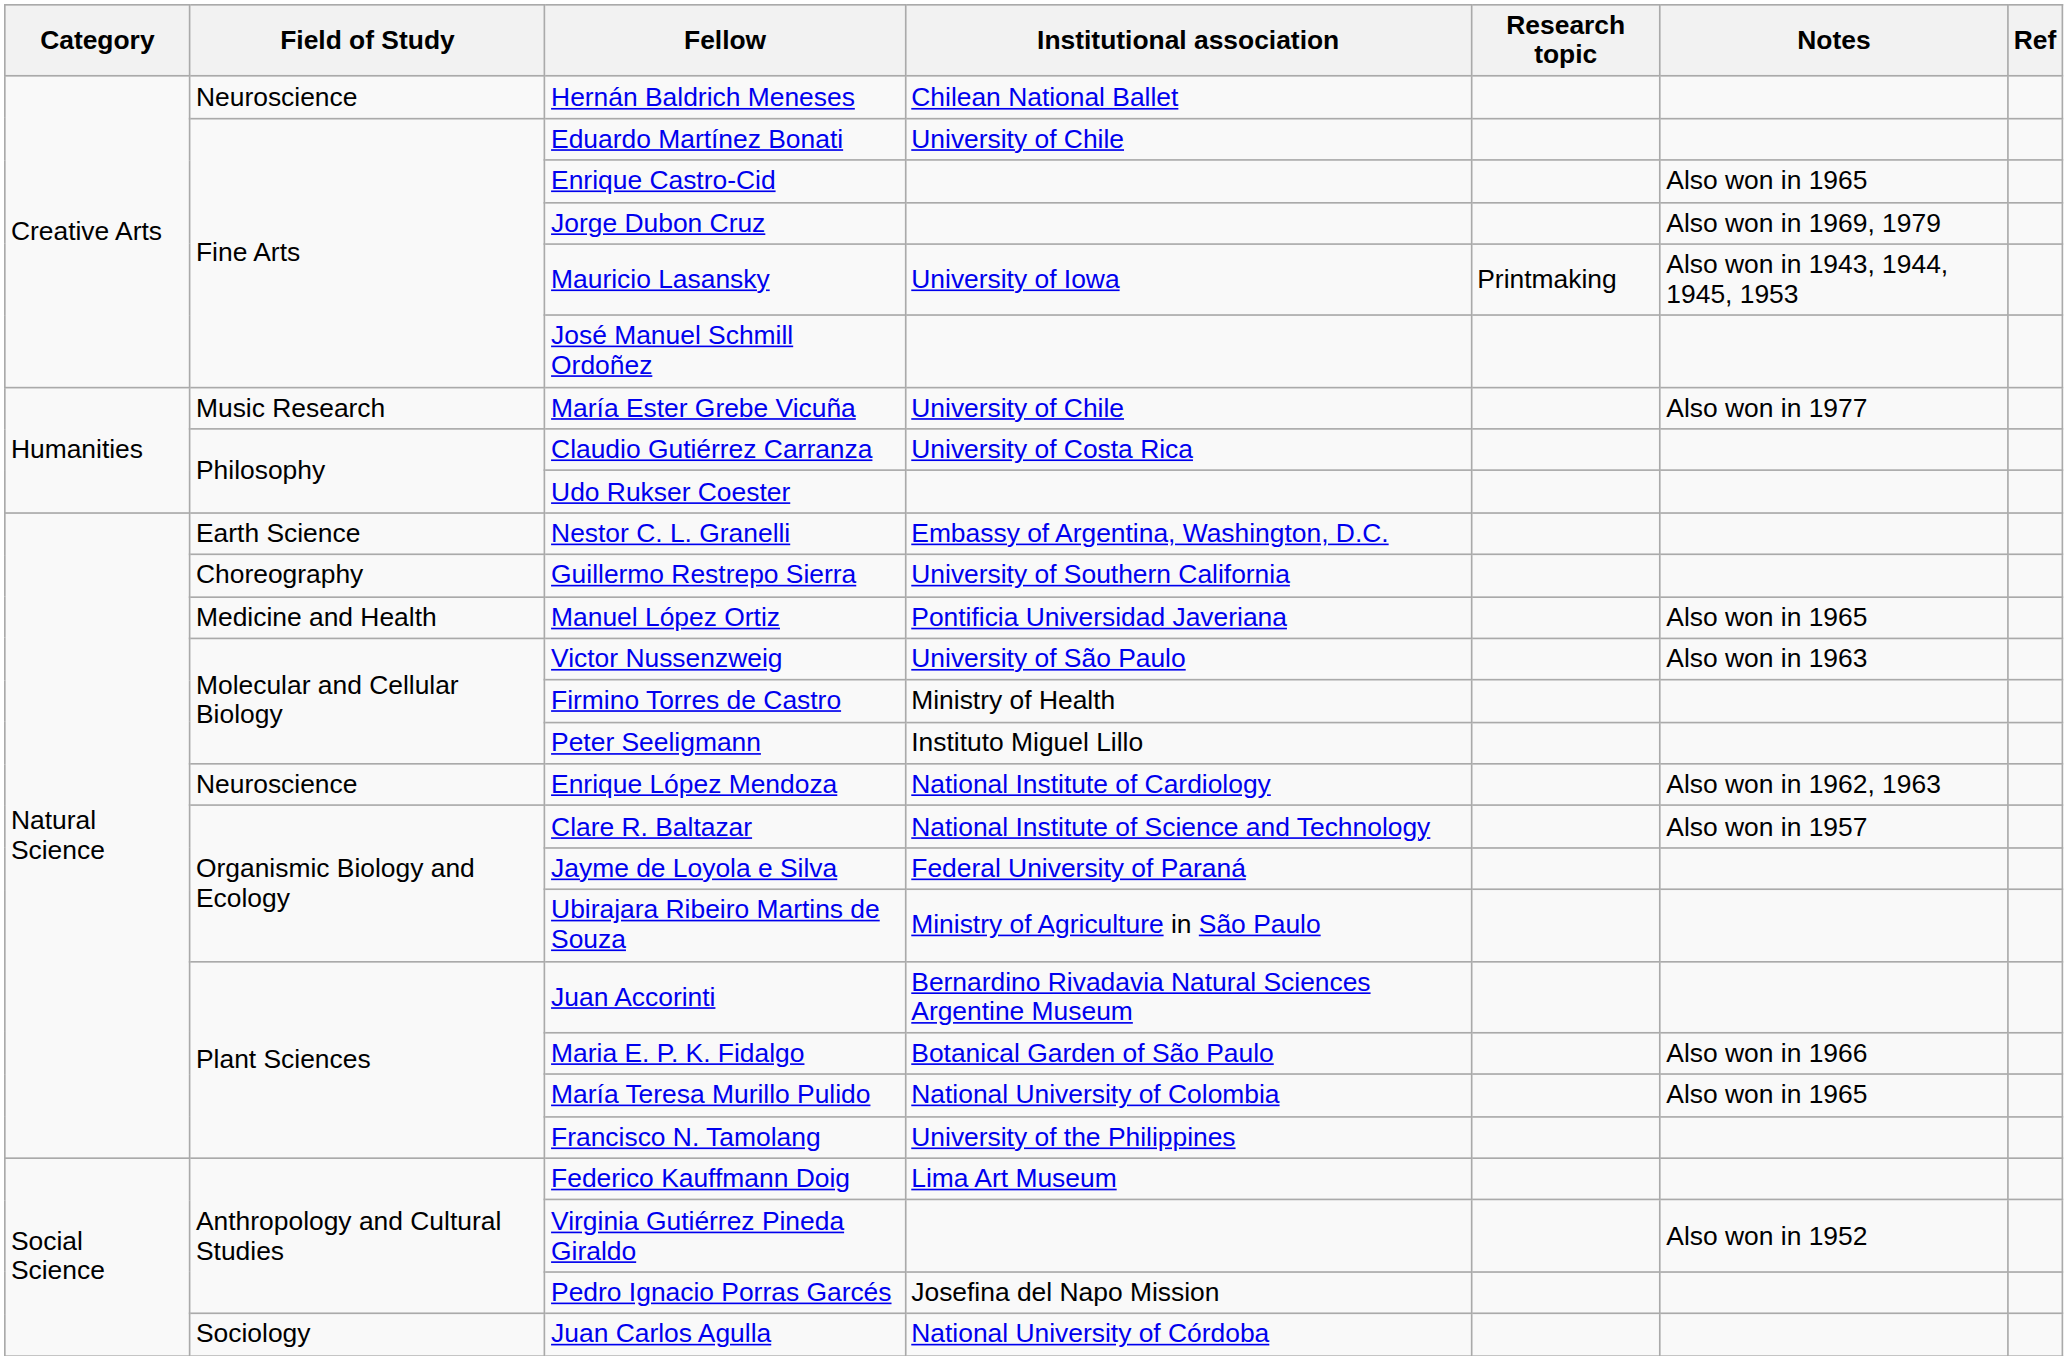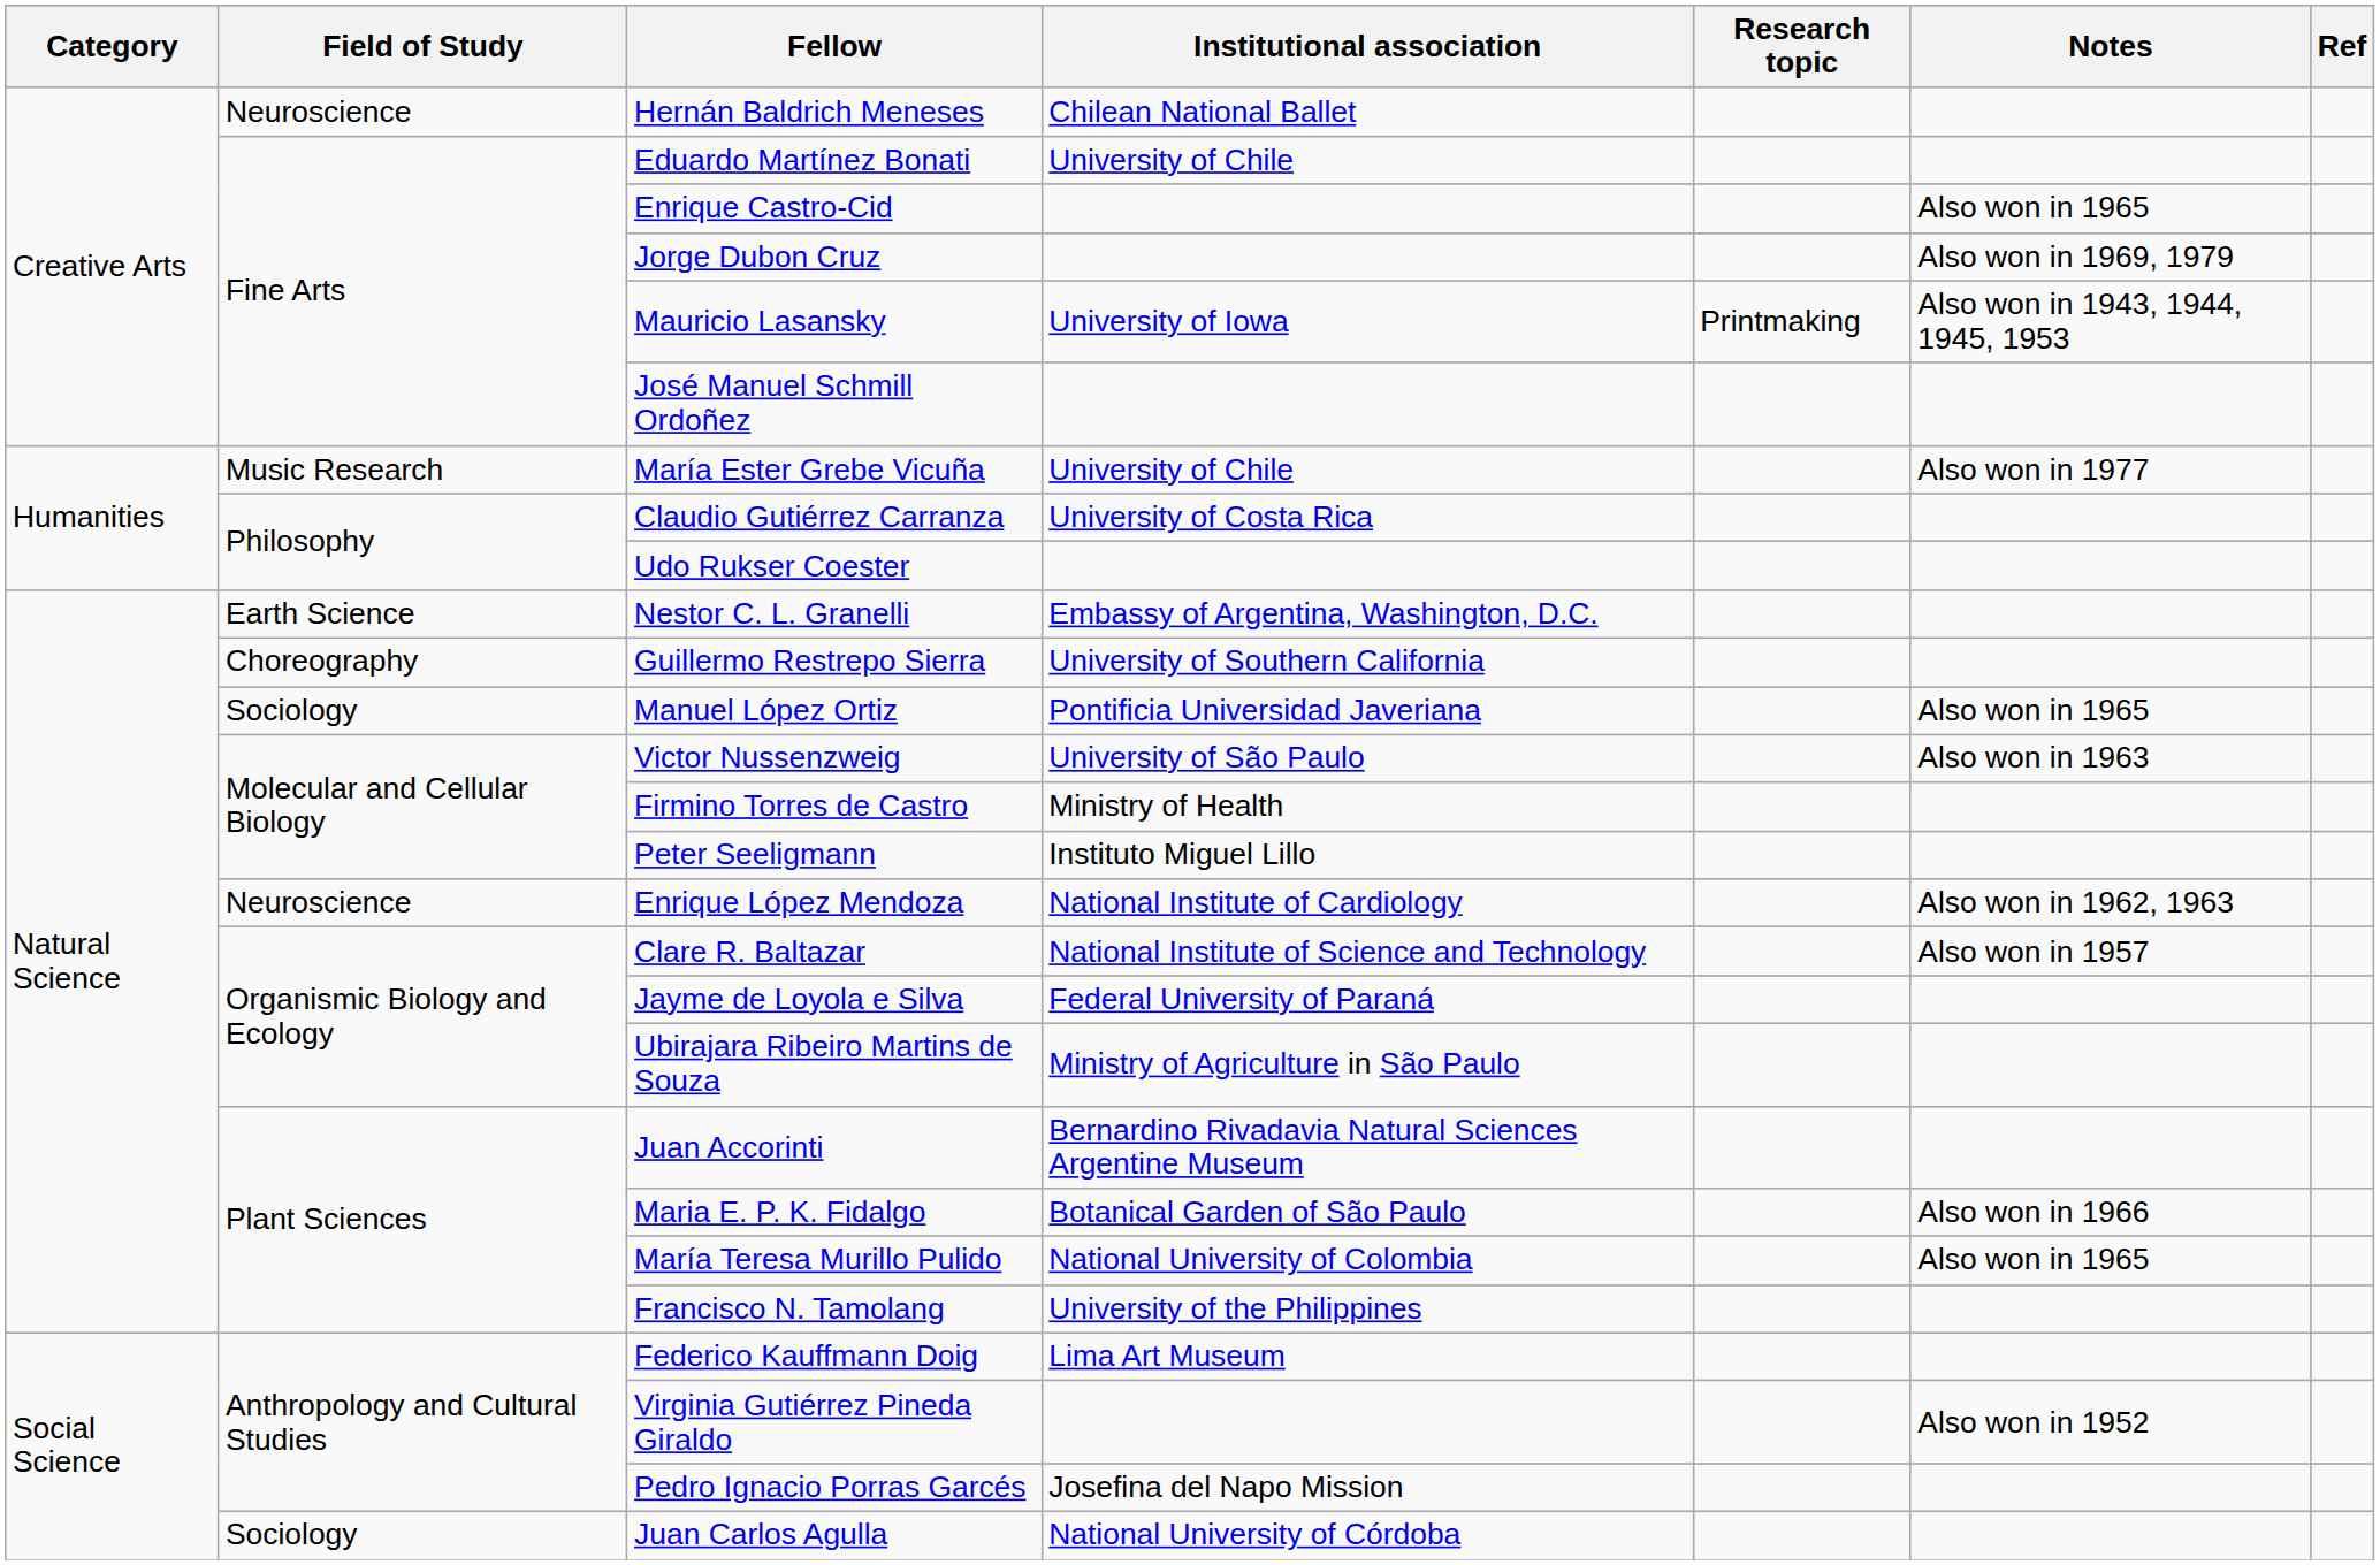Manuel López Ortiz | Field of Study: Medicine and Health -> Sociology
